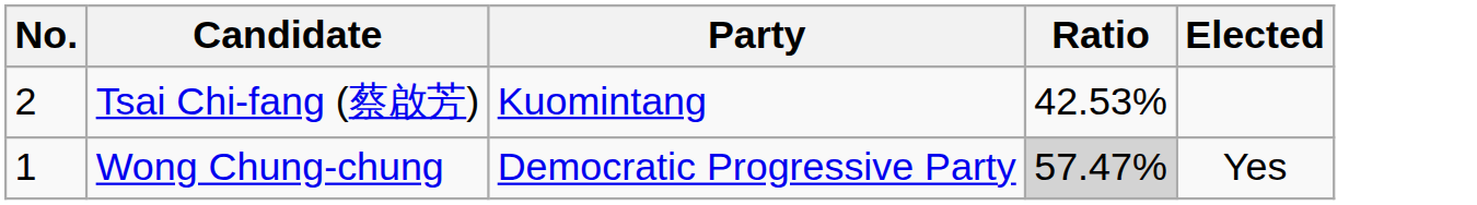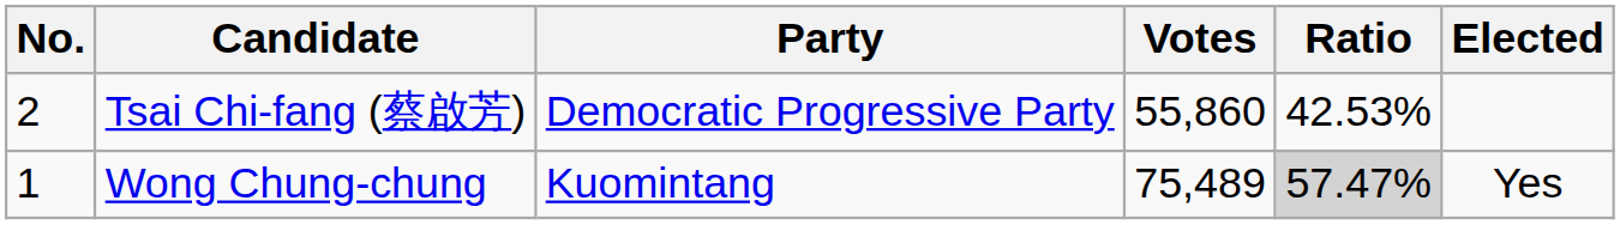+ column: Votes | 55,860 | 75,489
Tsai Chi-fang (蔡啟芳) | Party: Kuomintang -> Democratic Progressive Party
Wong Chung-chung | Party: Democratic Progressive Party -> Kuomintang
